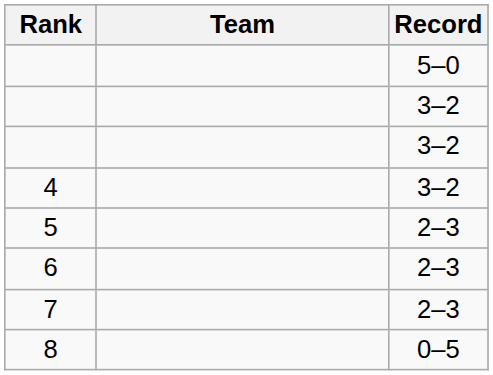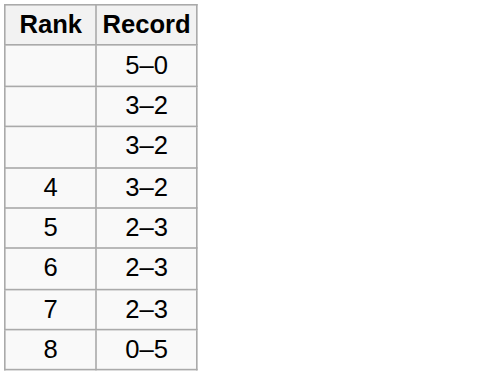- column: Team
